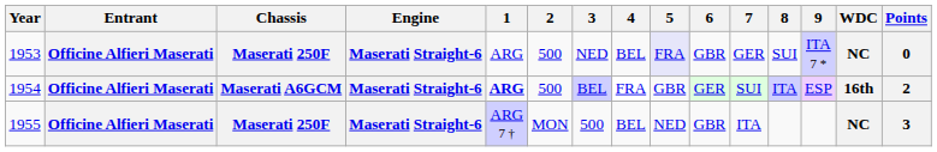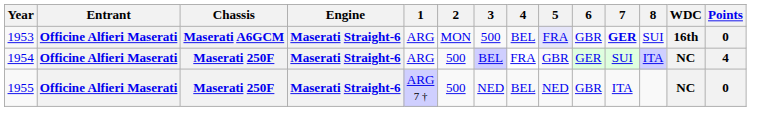- column: 9 | ITA 7 * | ESP
1953 | Chassis: Maserati 250F -> Maserati A6GCM
1953 | 2: 500 -> MON
1953 | 3: NED -> 500
1953 | 7: normal -> bold
1953 | WDC: NC -> 16th
1954 | Chassis: Maserati A6GCM -> Maserati 250F
1954 | 1: bold -> normal
1954 | WDC: 16th -> NC
1954 | Points: 2 -> 4
1955 | 2: MON -> 500
1955 | 3: 500 -> NED
1955 | Points: 3 -> 0
